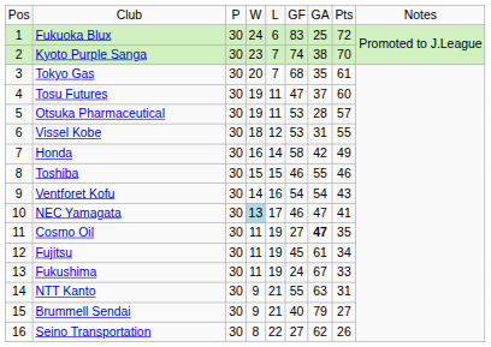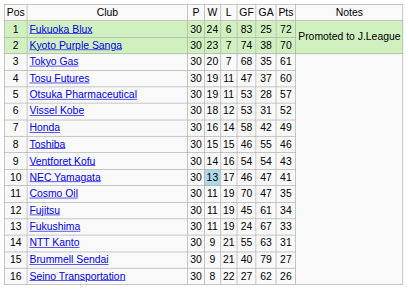Vissel Kobe | column 8: 55 -> 52
Cosmo Oil | column 6: 27 -> 70
Cosmo Oil | column 7: bold -> normal
